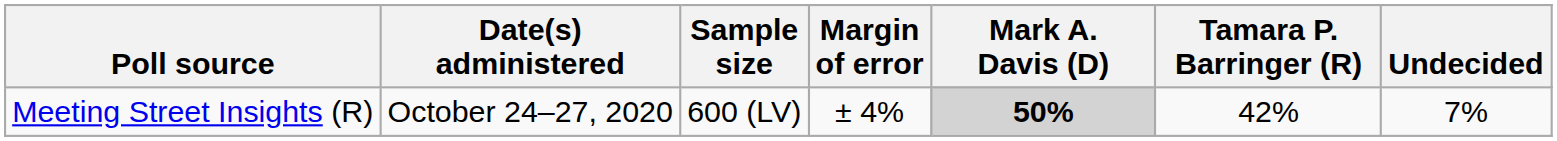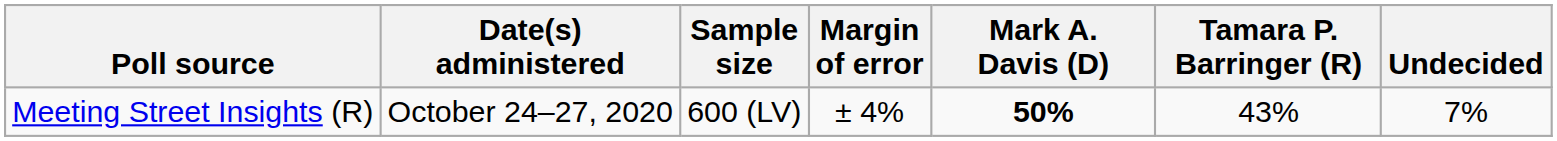Meeting Street Insights (R) | Mark A. Davis (D): lightgrey background -> no background
Meeting Street Insights (R) | Tamara P. Barringer (R): 42% -> 43%
